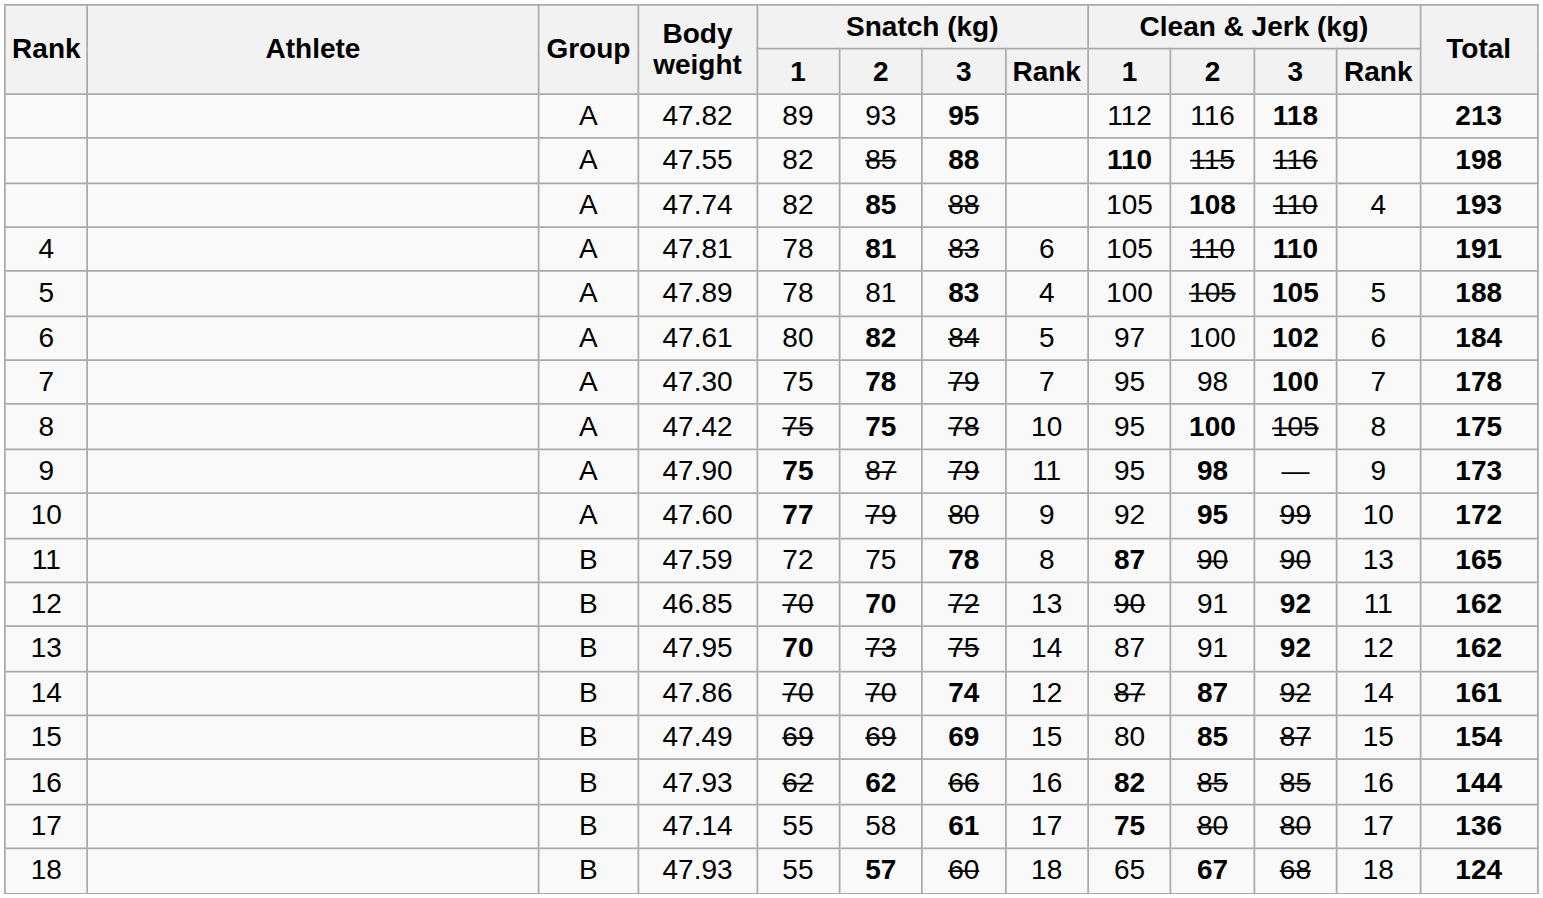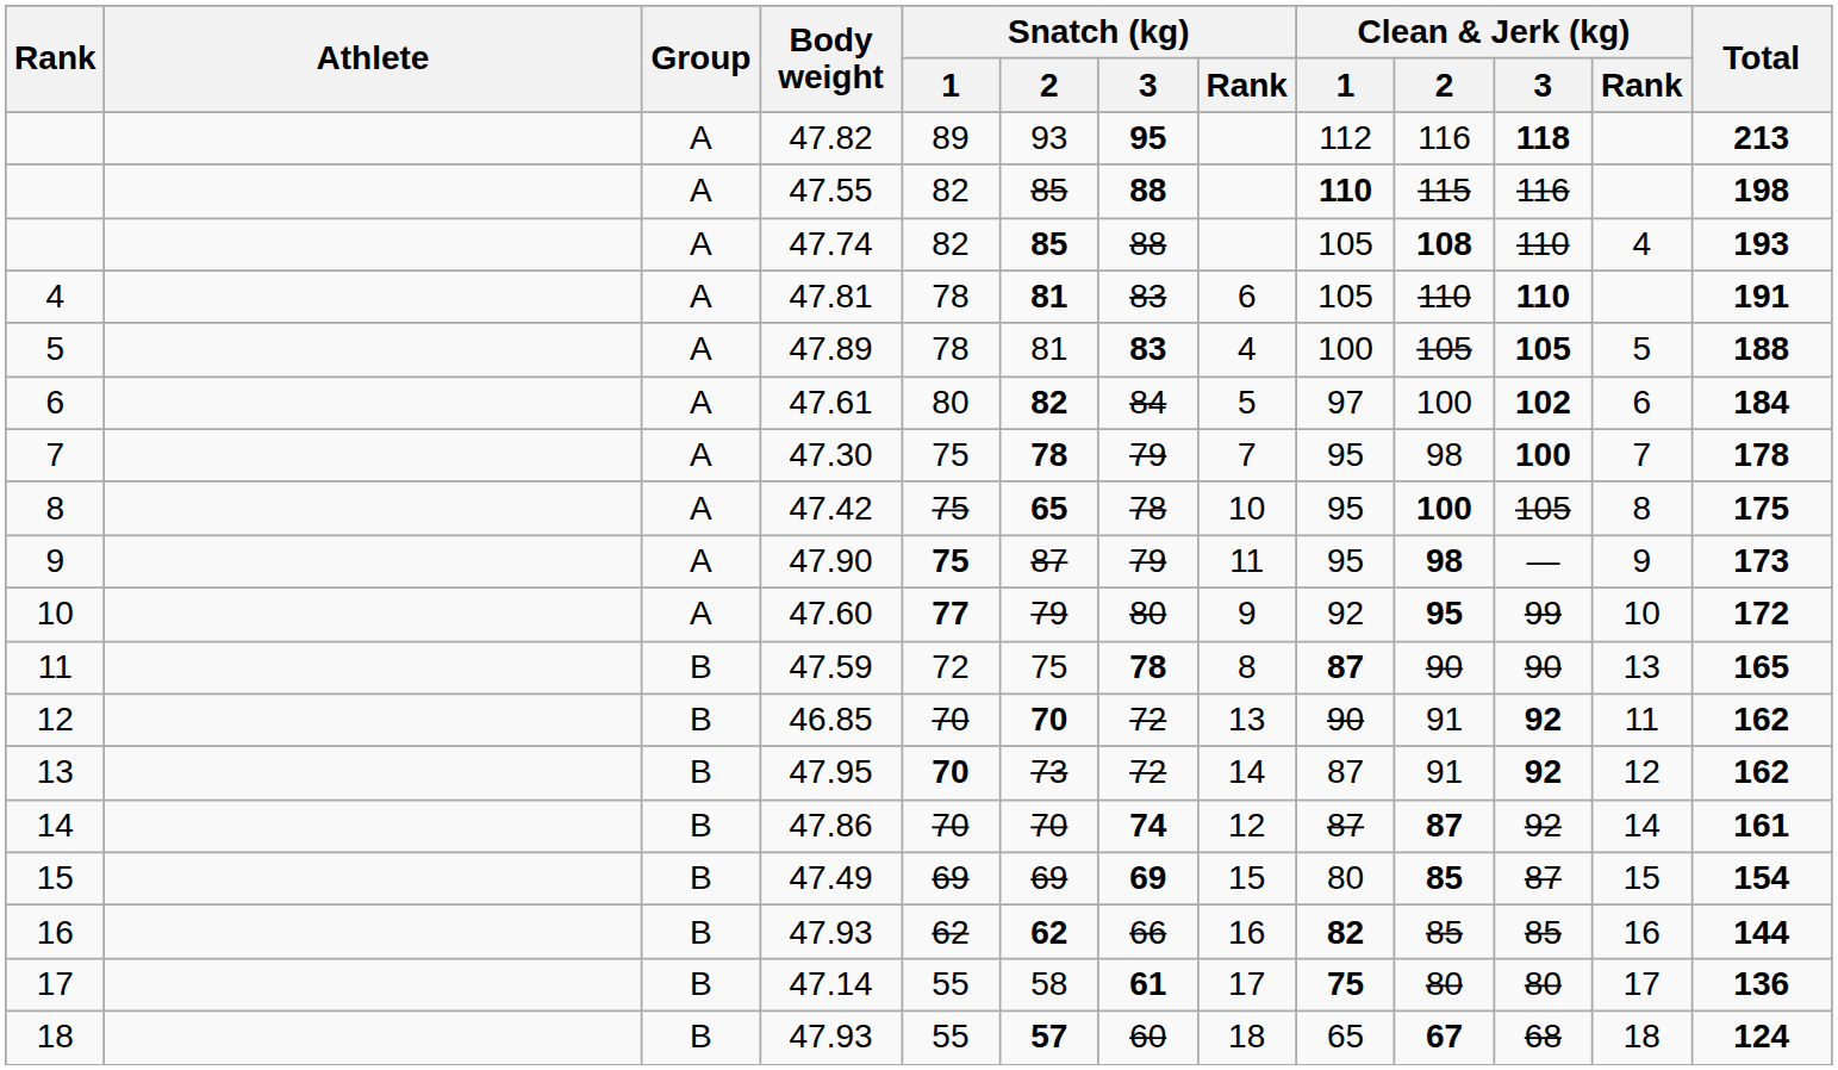47.42 | Snatch (kg) / 2: 75 -> 65
47.95 | Snatch (kg) / 3: 75 -> 72
